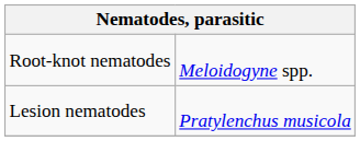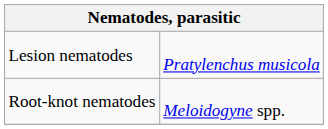rows swapped: Lesion nematodes <-> Root-knot nematodes
